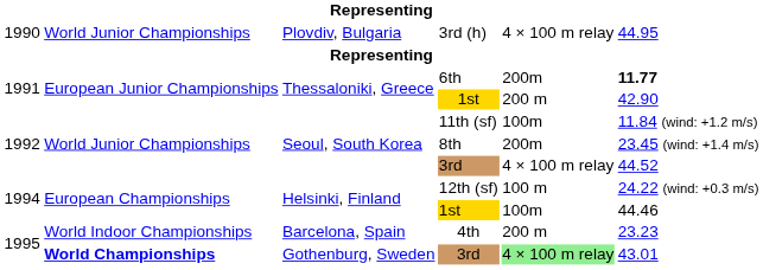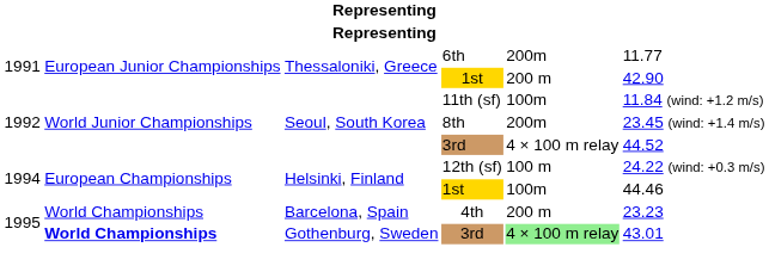- row: 1990 | World Junior Championships | Plovdiv, Bulgaria | 3rd (h) | 4 × 100 m relay | 44.95
6th | column 6: bold -> normal
4th | column 2: World Indoor Championships -> World Championships
